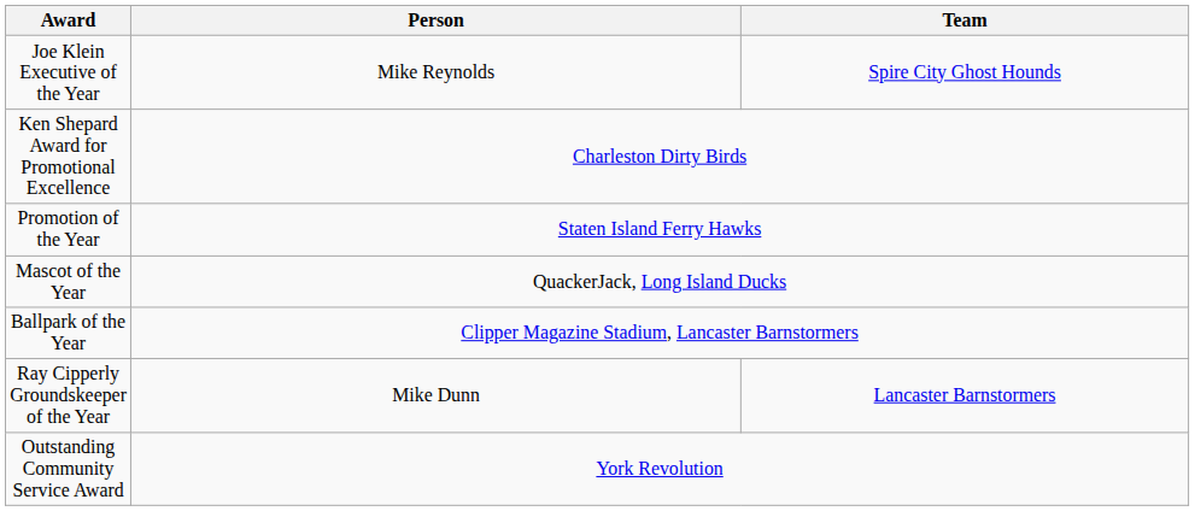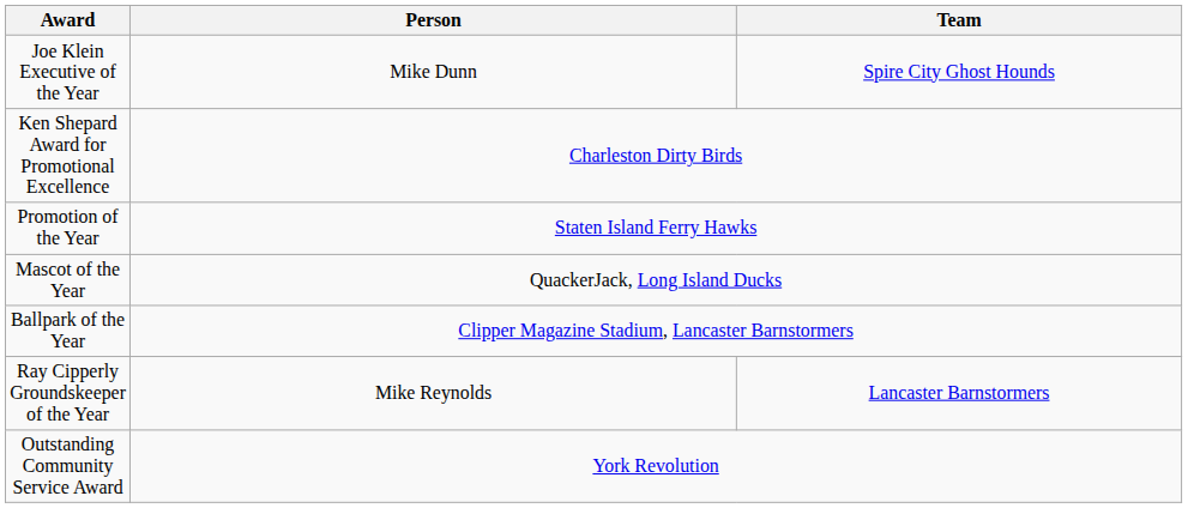Joe Klein Executive of the Year | Person: Mike Reynolds -> Mike Dunn
Ray Cipperly Groundskeeper of the Year | Person: Mike Dunn -> Mike Reynolds
